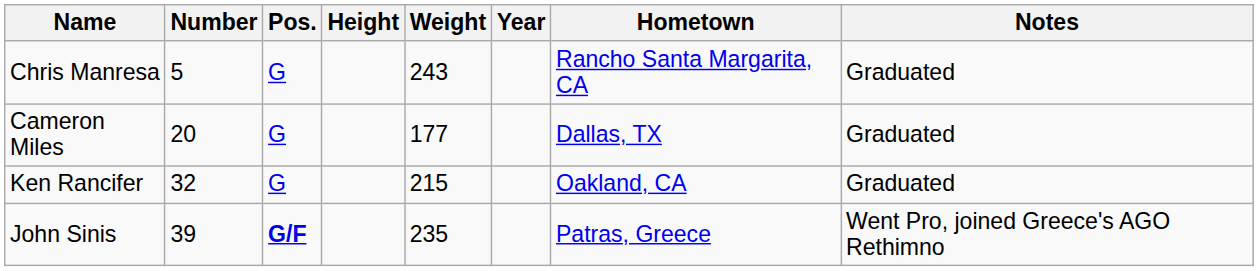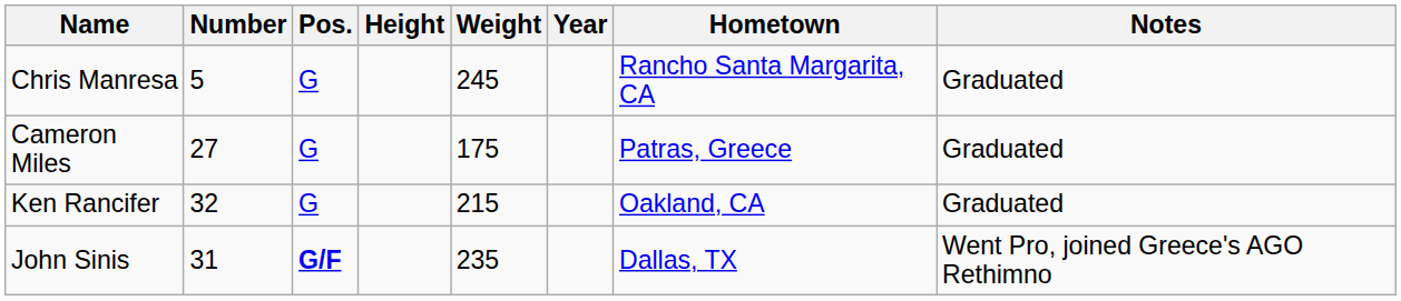Chris Manresa | Weight: 243 -> 245
Cameron Miles | Number: 20 -> 27
Cameron Miles | Weight: 177 -> 175
Cameron Miles | Hometown: Dallas, TX -> Patras, Greece
John Sinis | Number: 39 -> 31
John Sinis | Hometown: Patras, Greece -> Dallas, TX
